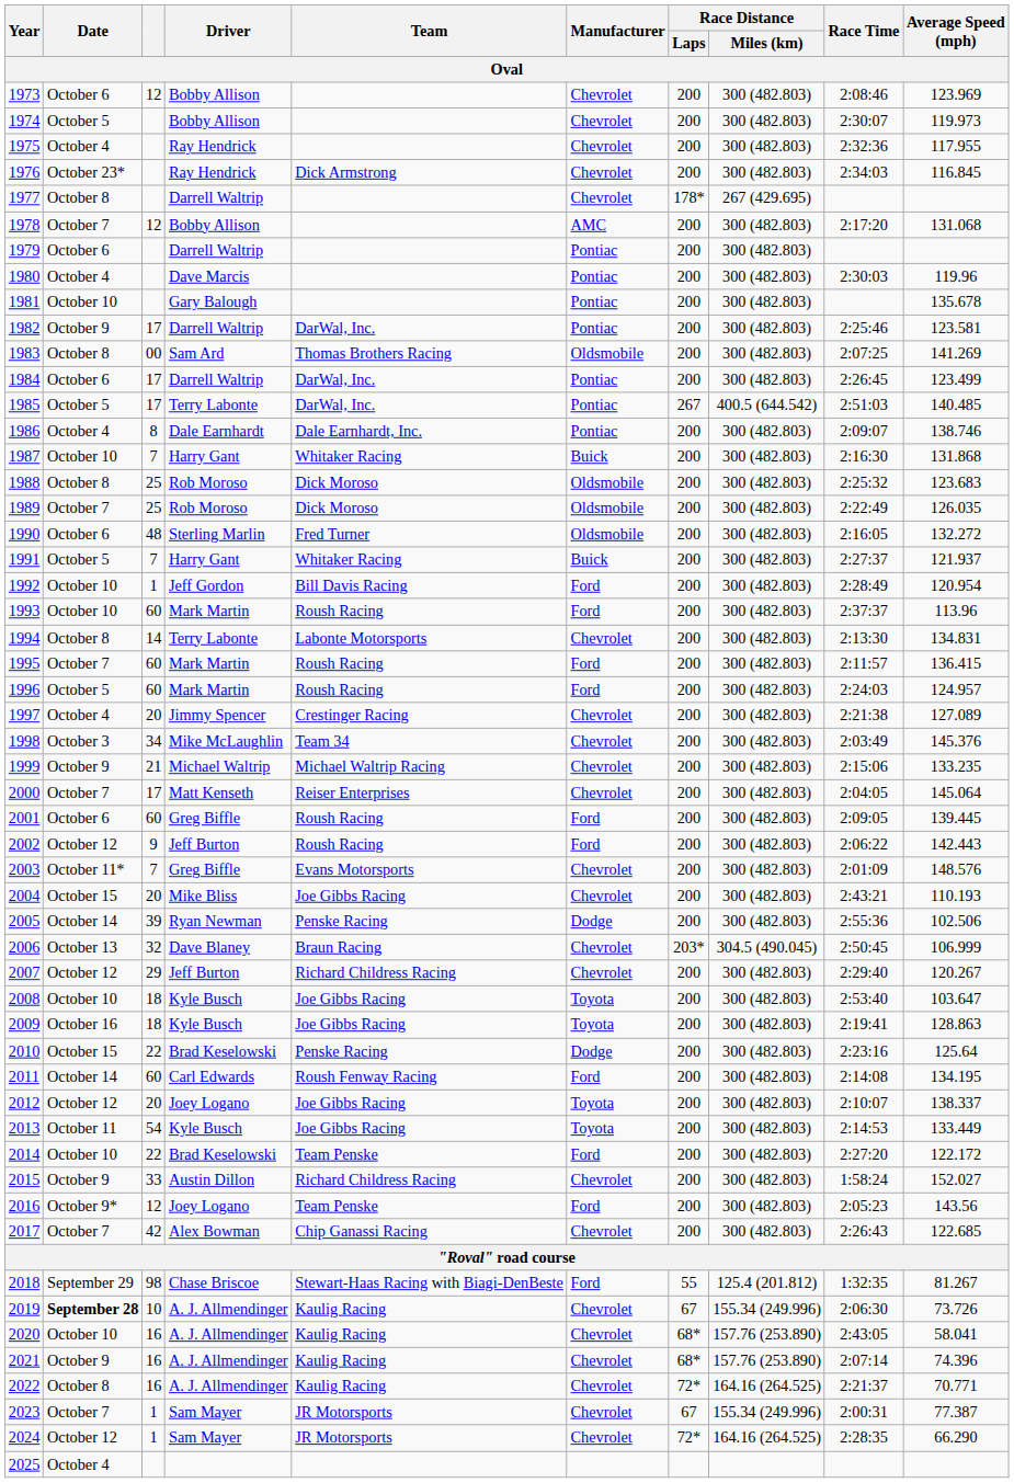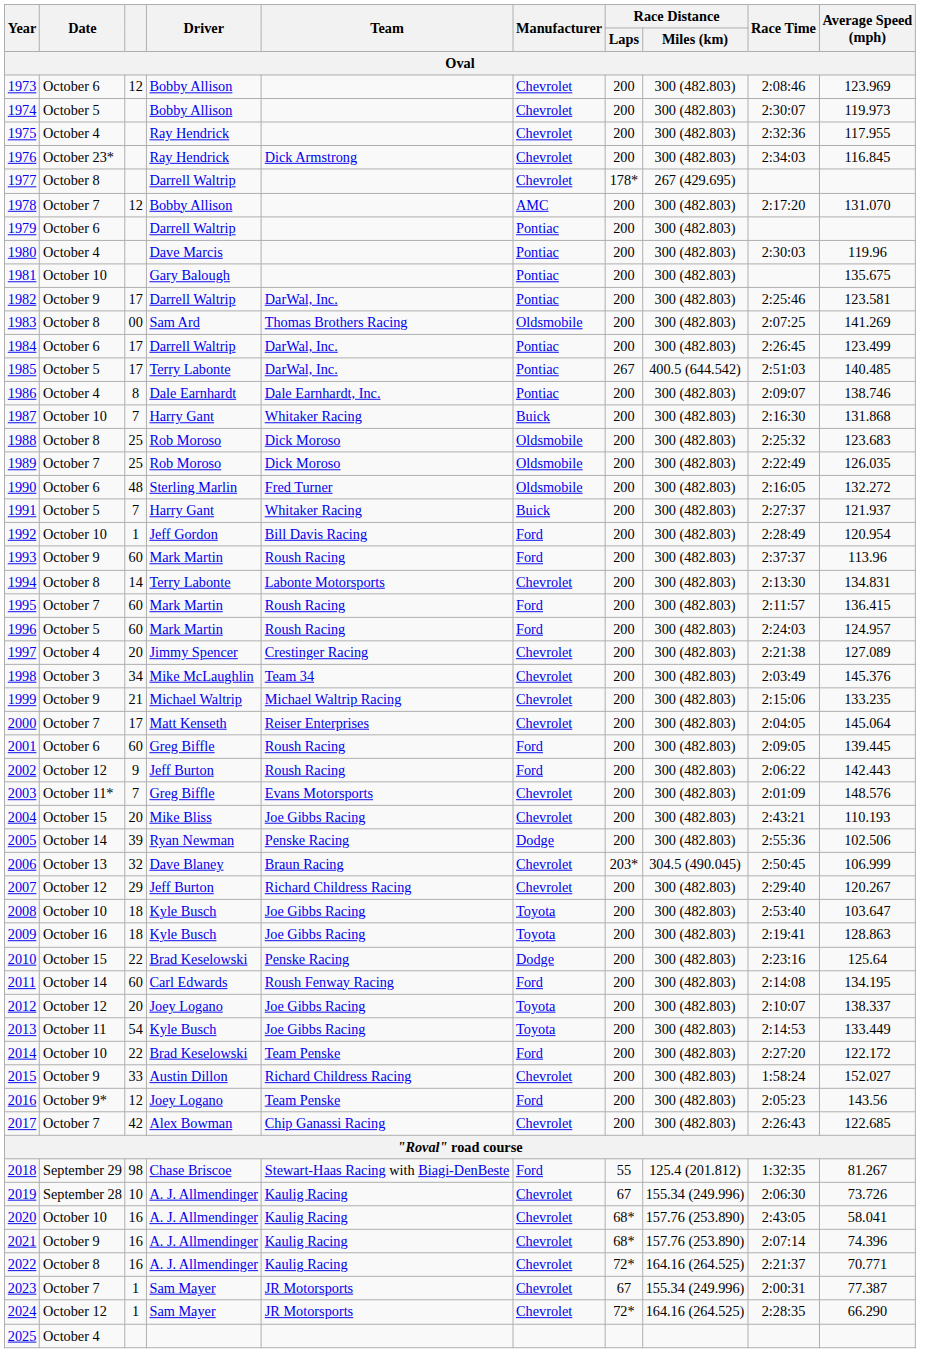1978 | Average Speed (mph): 131.068 -> 131.070
1981 | Average Speed (mph): 135.678 -> 135.675
1993 | Date: October 10 -> October 9
2019 | Date: bold -> normal
